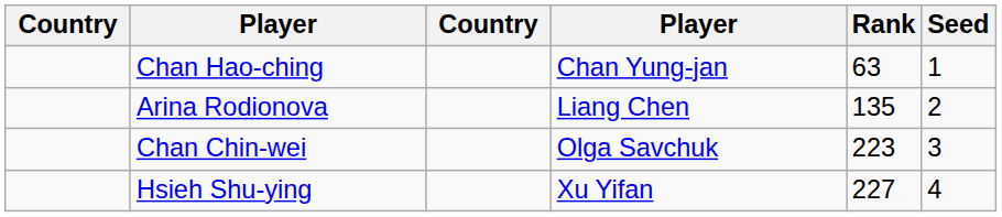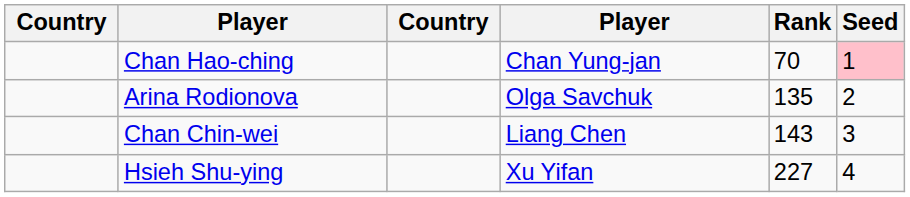Chan Hao-ching | Rank: 63 -> 70
Chan Hao-ching | Seed: no background -> pink background
Arina Rodionova | column 4: Liang Chen -> Olga Savchuk
Chan Chin-wei | column 4: Olga Savchuk -> Liang Chen
Chan Chin-wei | Rank: 223 -> 143
